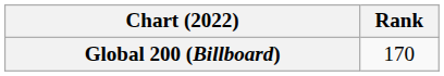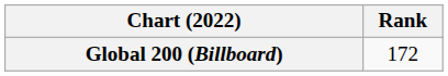Global 200 (Billboard) | Rank: 170 -> 172
